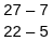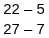rows swapped: 27 – 7 <-> 22 – 5
